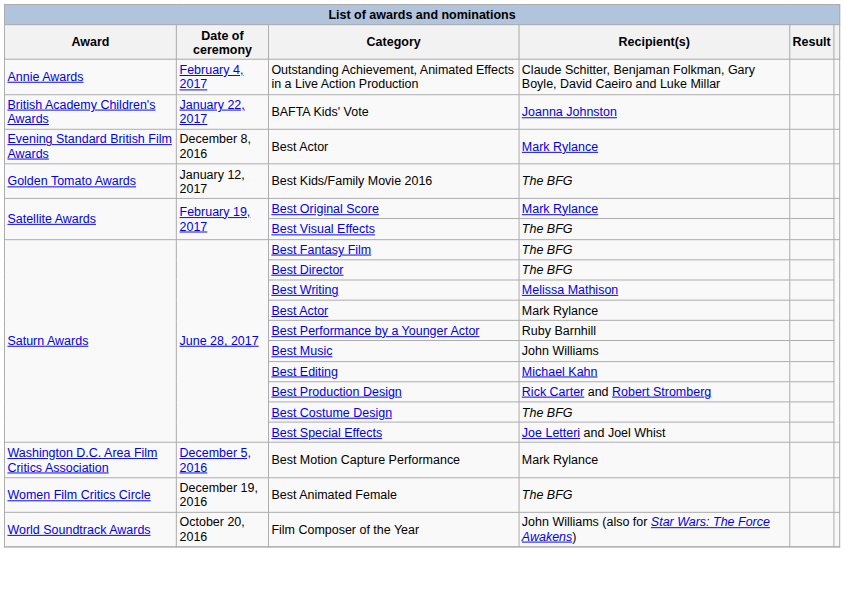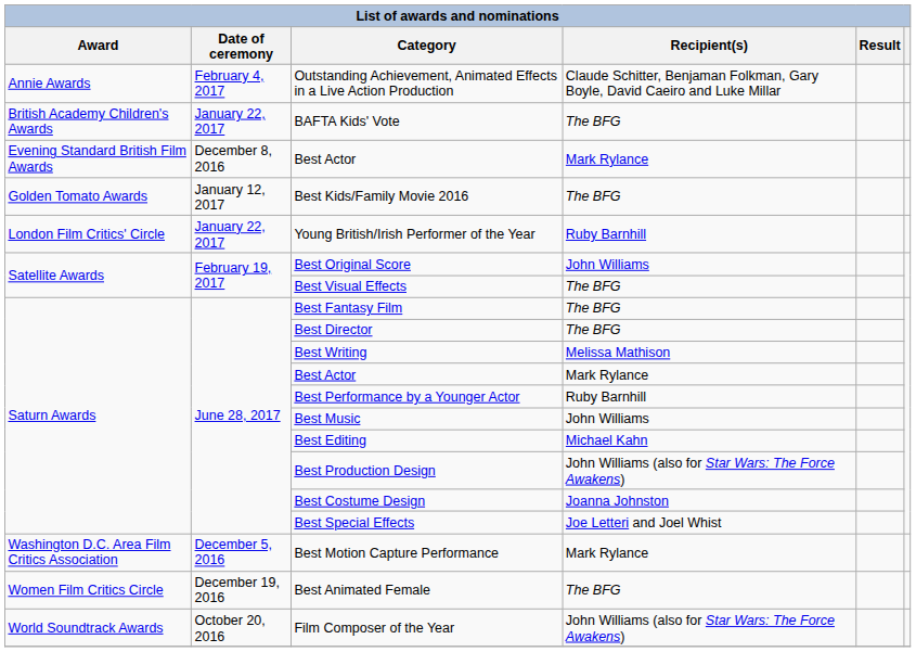BAFTA Kids' Vote | Recipient(s): Joanna Johnston -> The BFG
+ row: London Film Critics' Circle | January 22, 2017 | Young British/Irish Performer of the Year | Ruby Barnhill
Best Original Score | Recipient(s): Mark Rylance -> John Williams
Best Production Design | Recipient(s): Rick Carter and Robert Stromberg -> John Williams (also for Star Wars: The Force Awakens)
Best Costume Design | Recipient(s): The BFG -> Joanna Johnston
